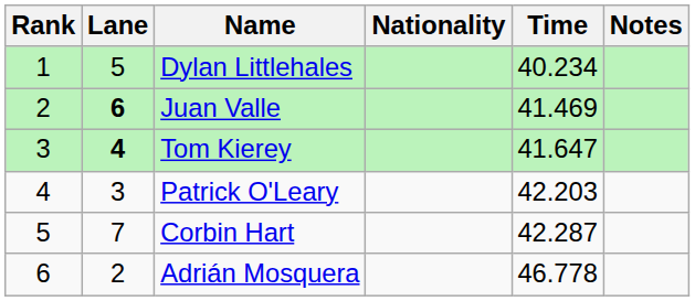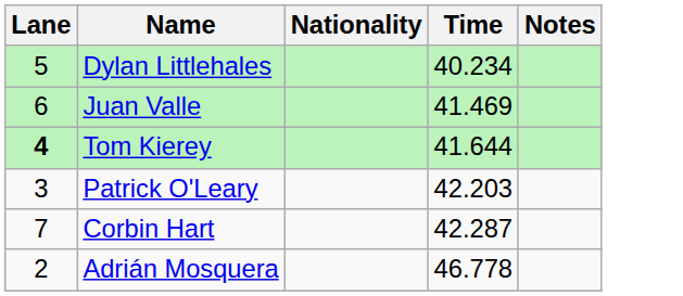- column: Rank | 1 | 2 | 3 | 4 | 5 | 6
Juan Valle | Lane: bold -> normal
Tom Kierey | Time: 41.647 -> 41.644
